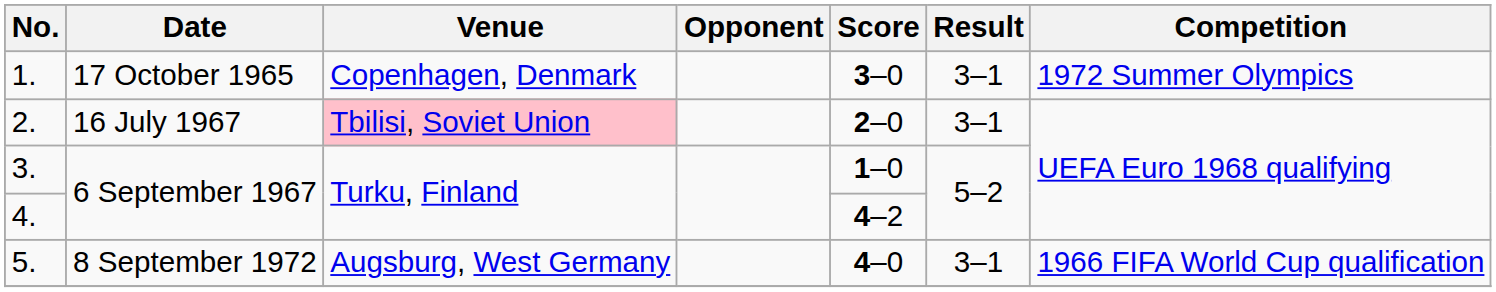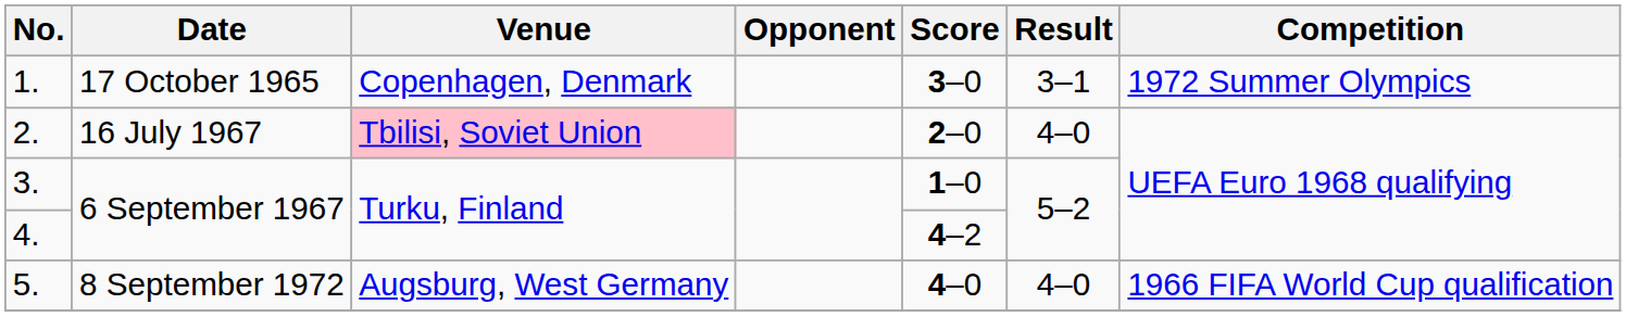2. | Result: 3–1 -> 4–0
5. | Result: 3–1 -> 4–0
